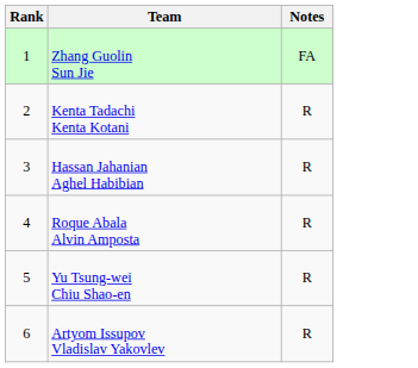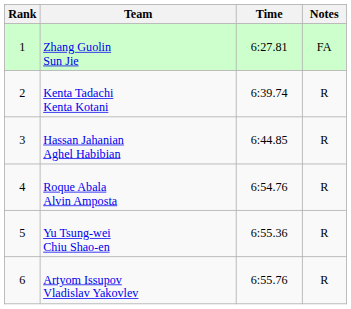+ column: Time | 6:27.81 | 6:39.74 | 6:44.85 | 6:54.76 | 6:55.36 | 6:55.76
